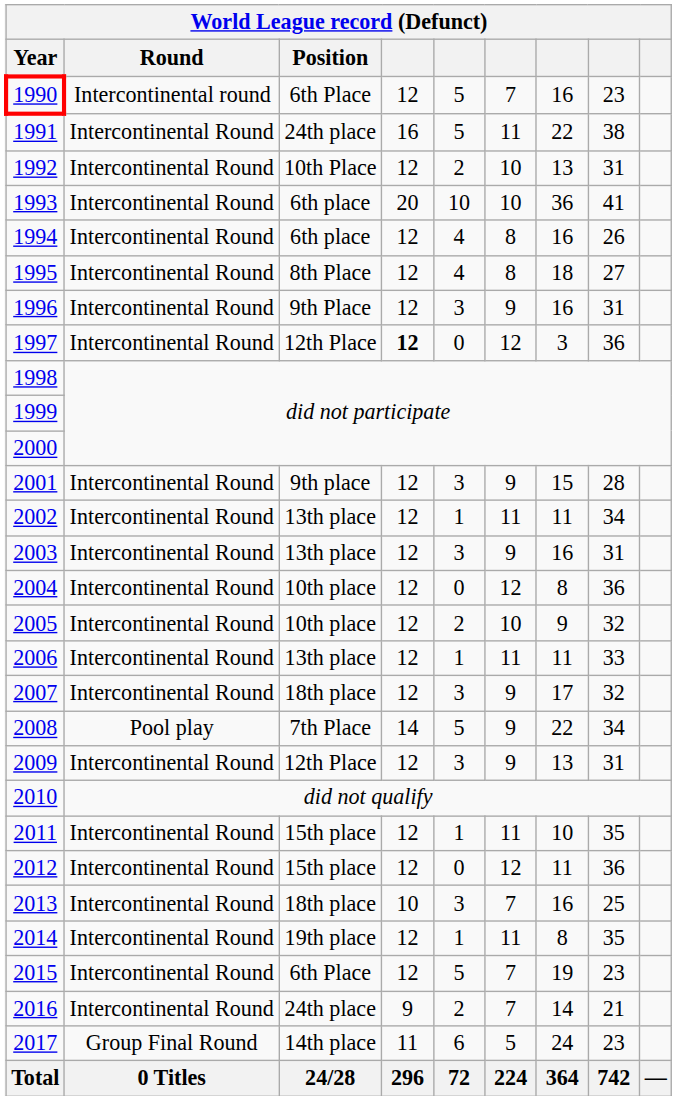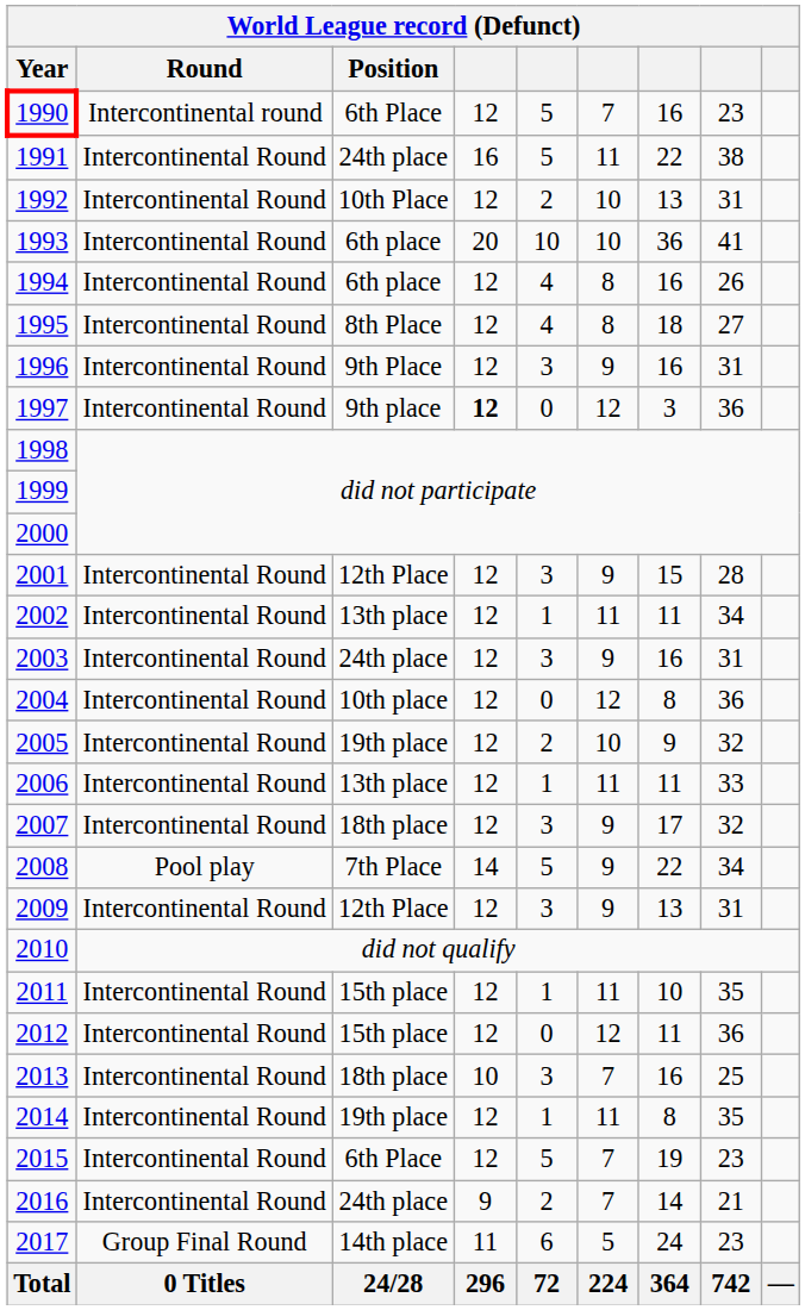1997 | Position: 12th Place -> 9th place
2001 | Position: 9th place -> 12th Place
2003 | Position: 13th place -> 24th place
2005 | Position: 10th place -> 19th place
